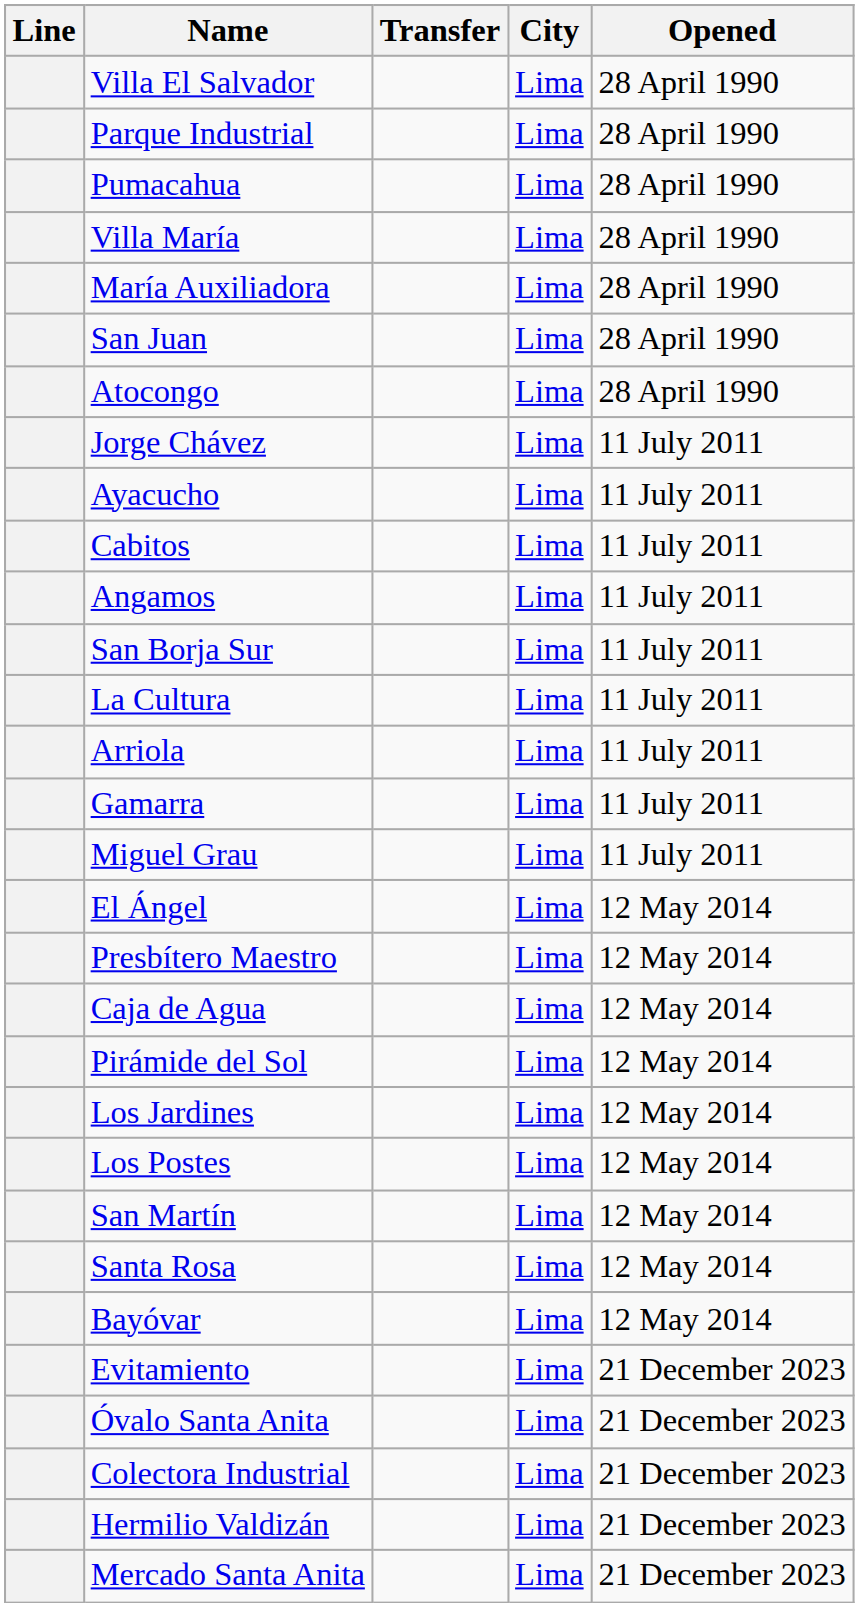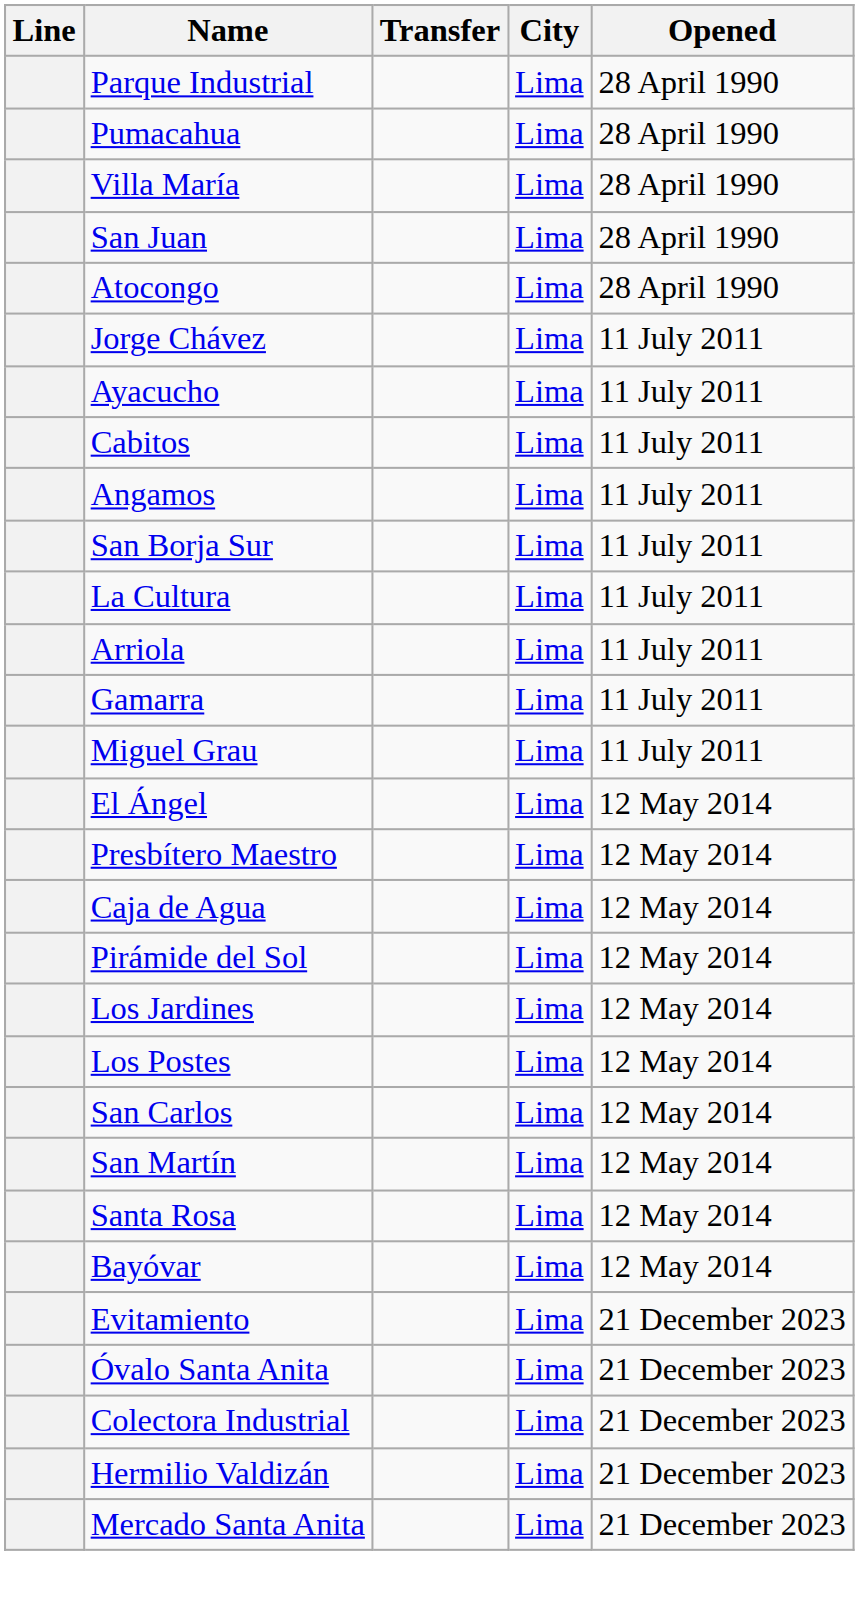- row: Villa El Salvador | Lima | 28 April 1990
- row: María Auxiliadora | Lima | 28 April 1990
+ row: San Carlos | Lima | 12 May 2014
